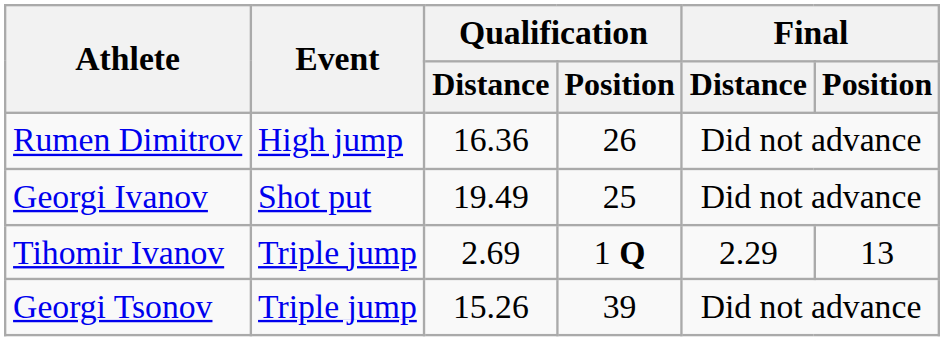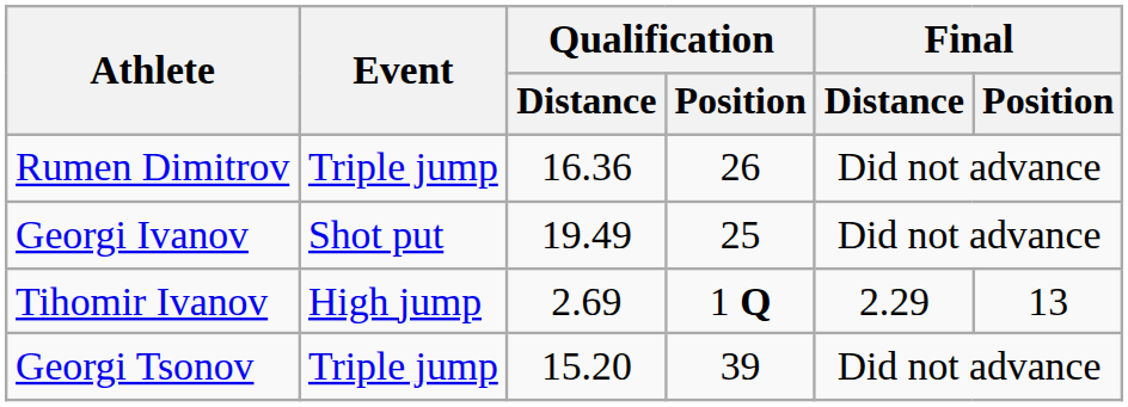Rumen Dimitrov | Event: High jump -> Triple jump
Tihomir Ivanov | Event: Triple jump -> High jump
Georgi Tsonov | Qualification / Distance: 15.26 -> 15.20
